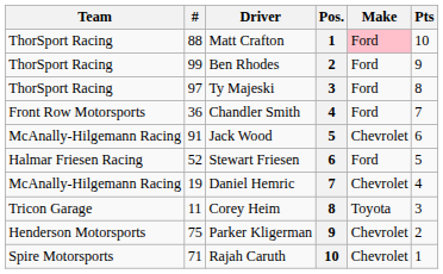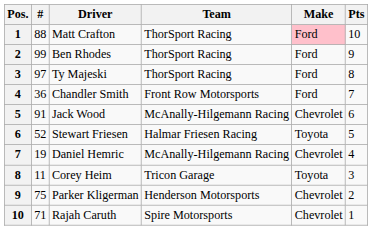columns swapped: Pos. <-> Team
Stewart Friesen | Make: Ford -> Toyota
